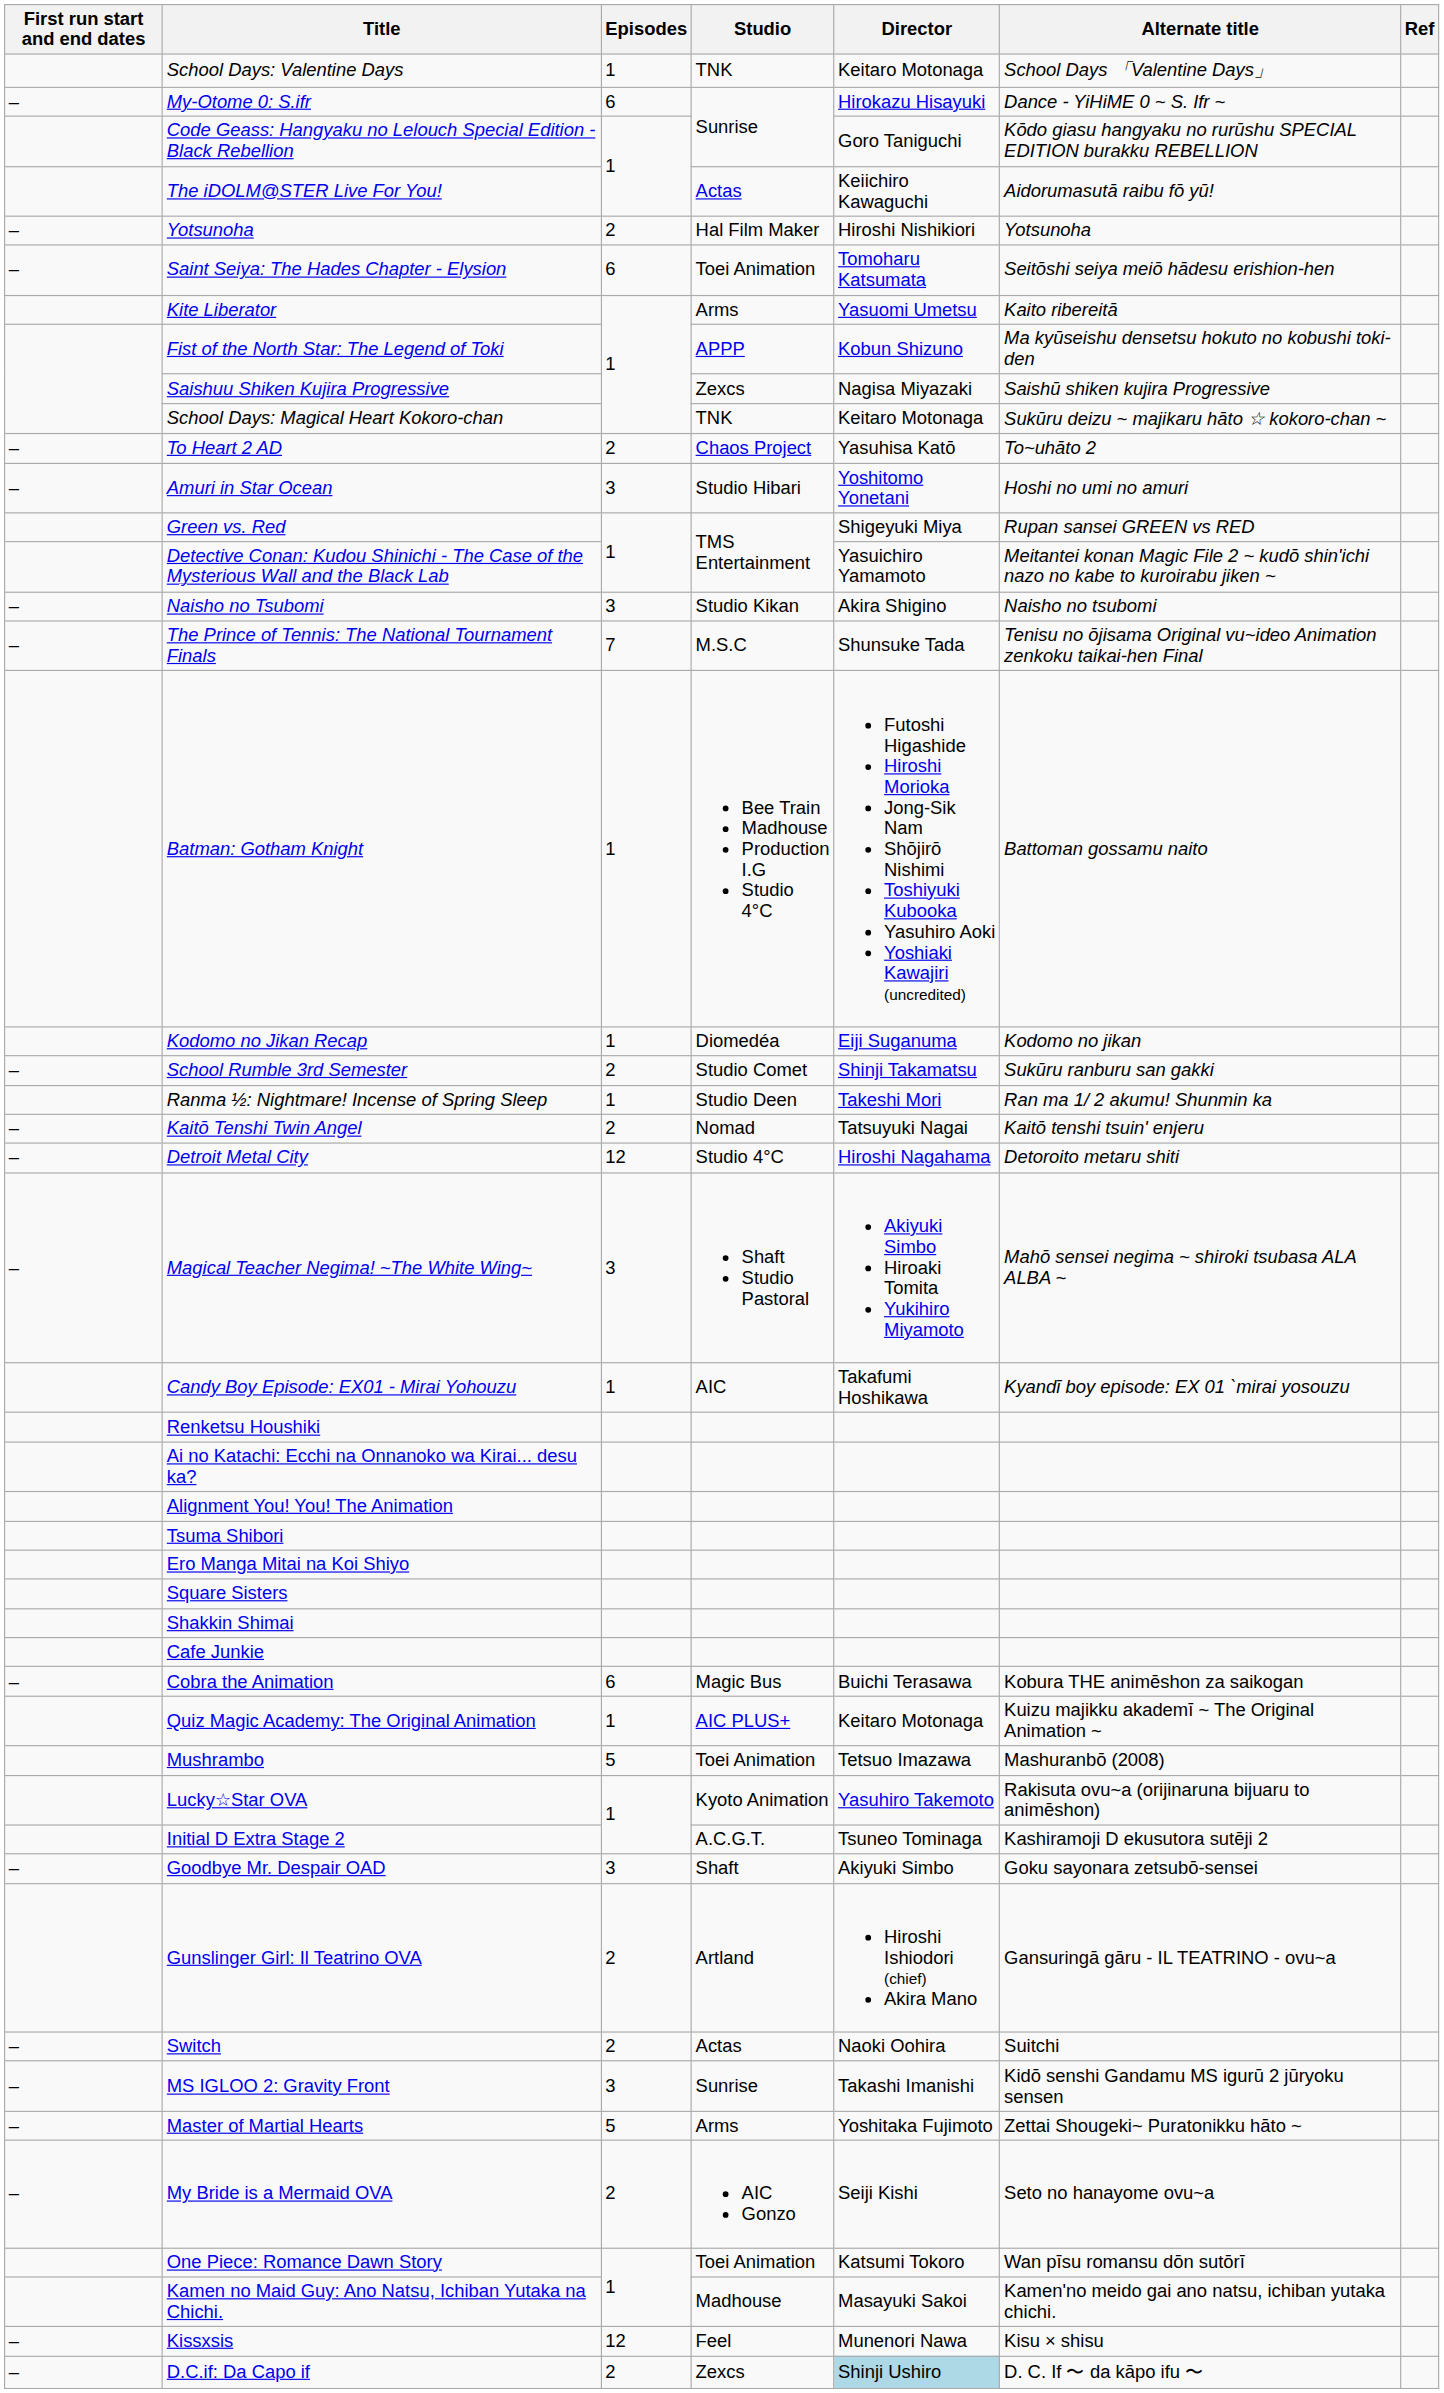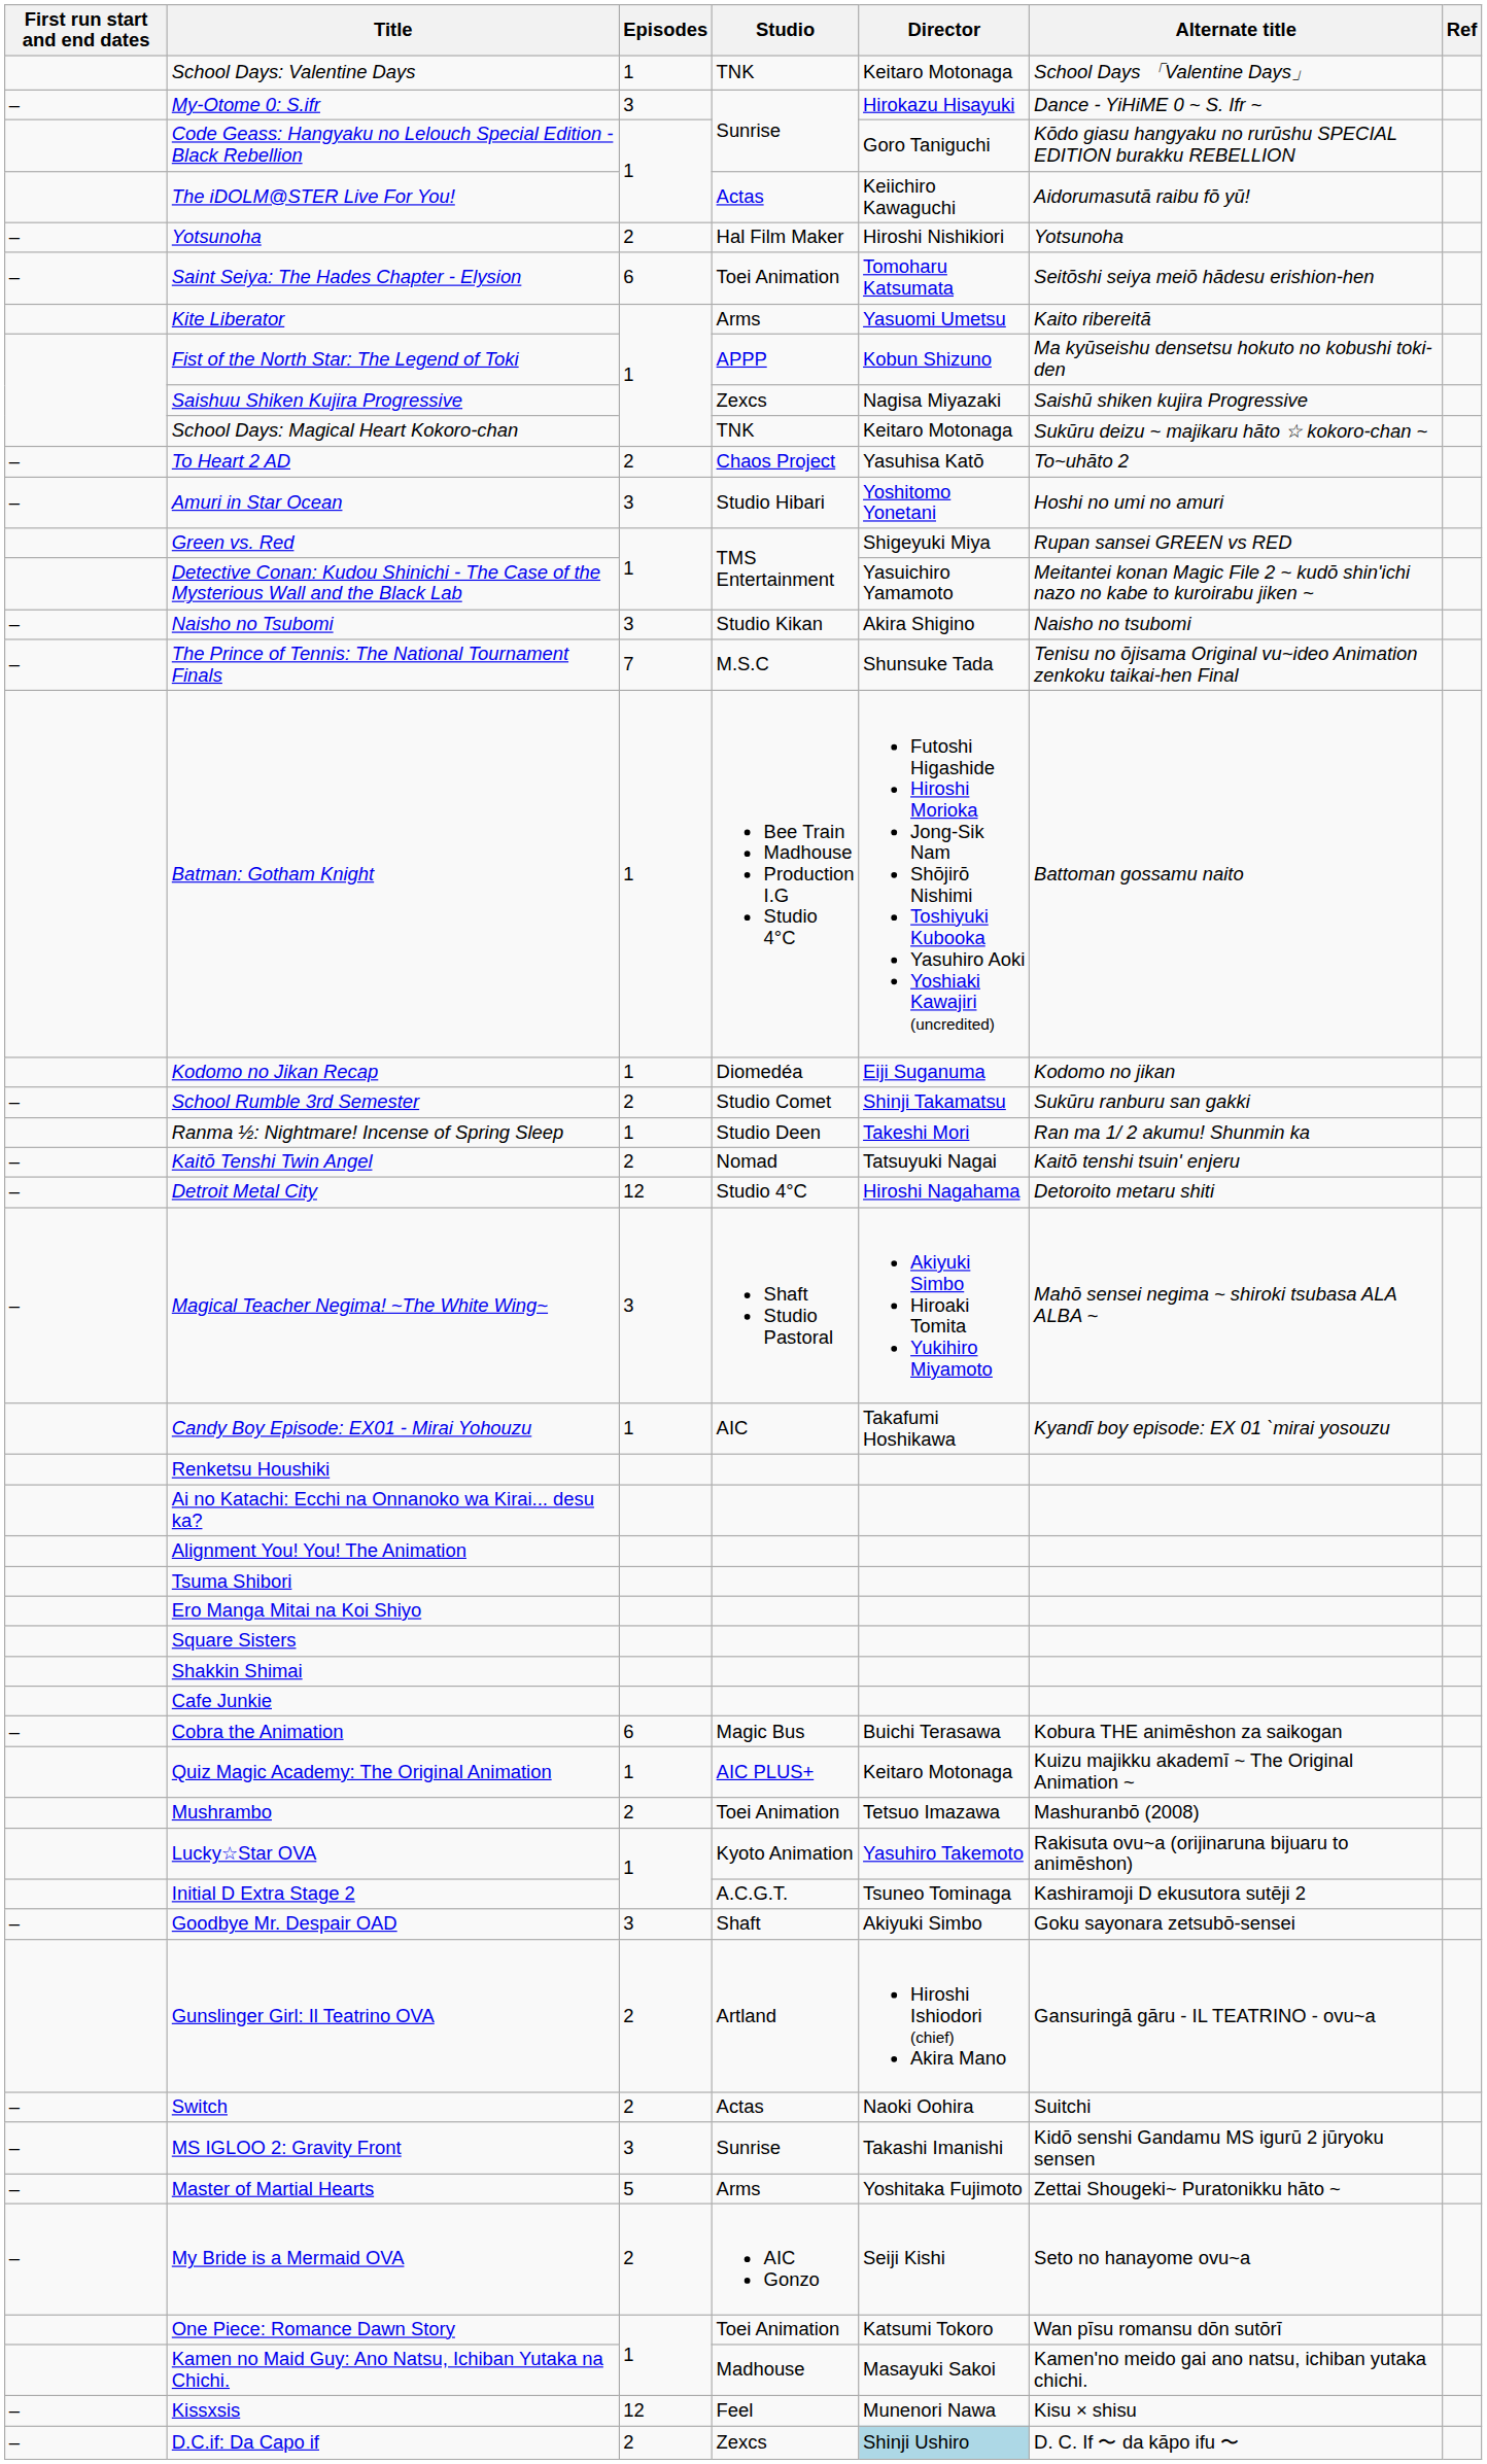My-Otome 0: S.ifr | Episodes: 6 -> 3
Mushrambo | Episodes: 5 -> 2
